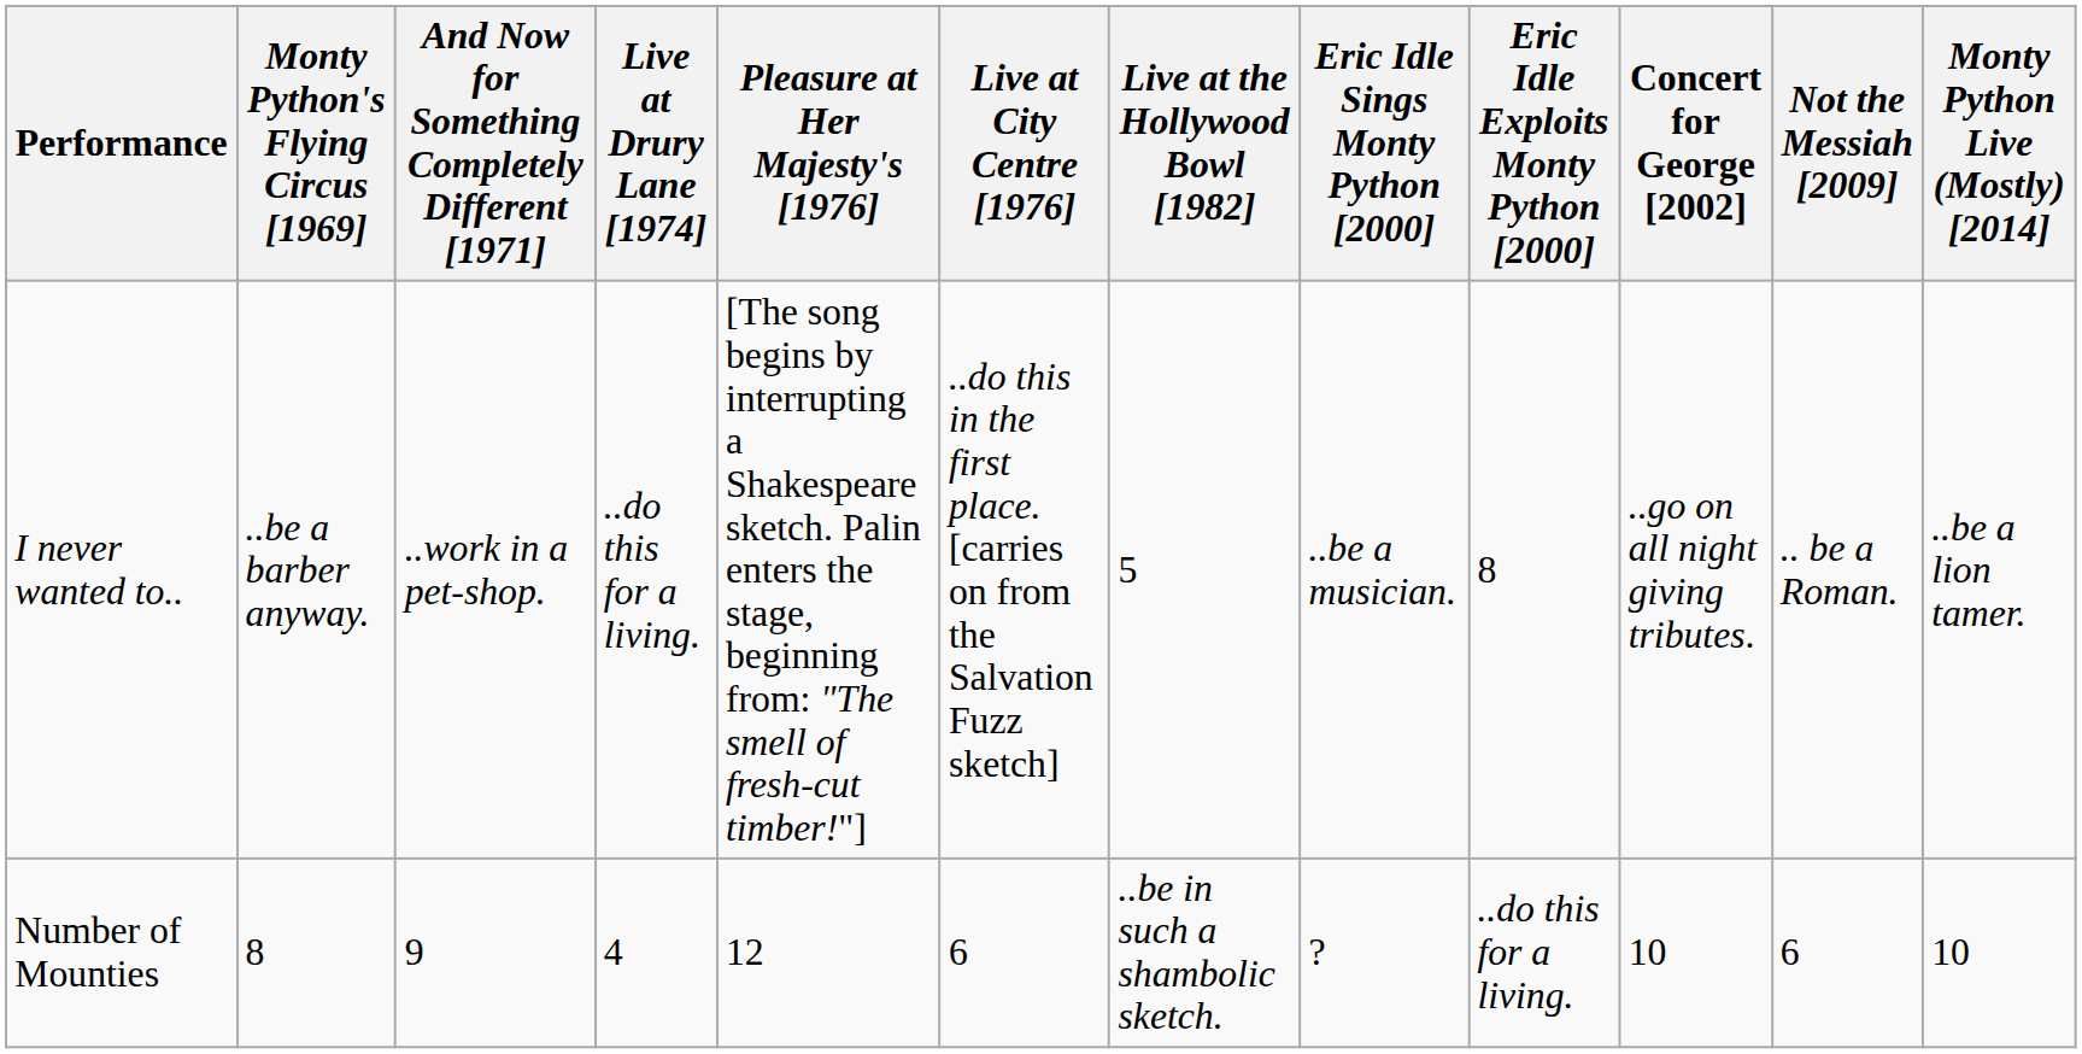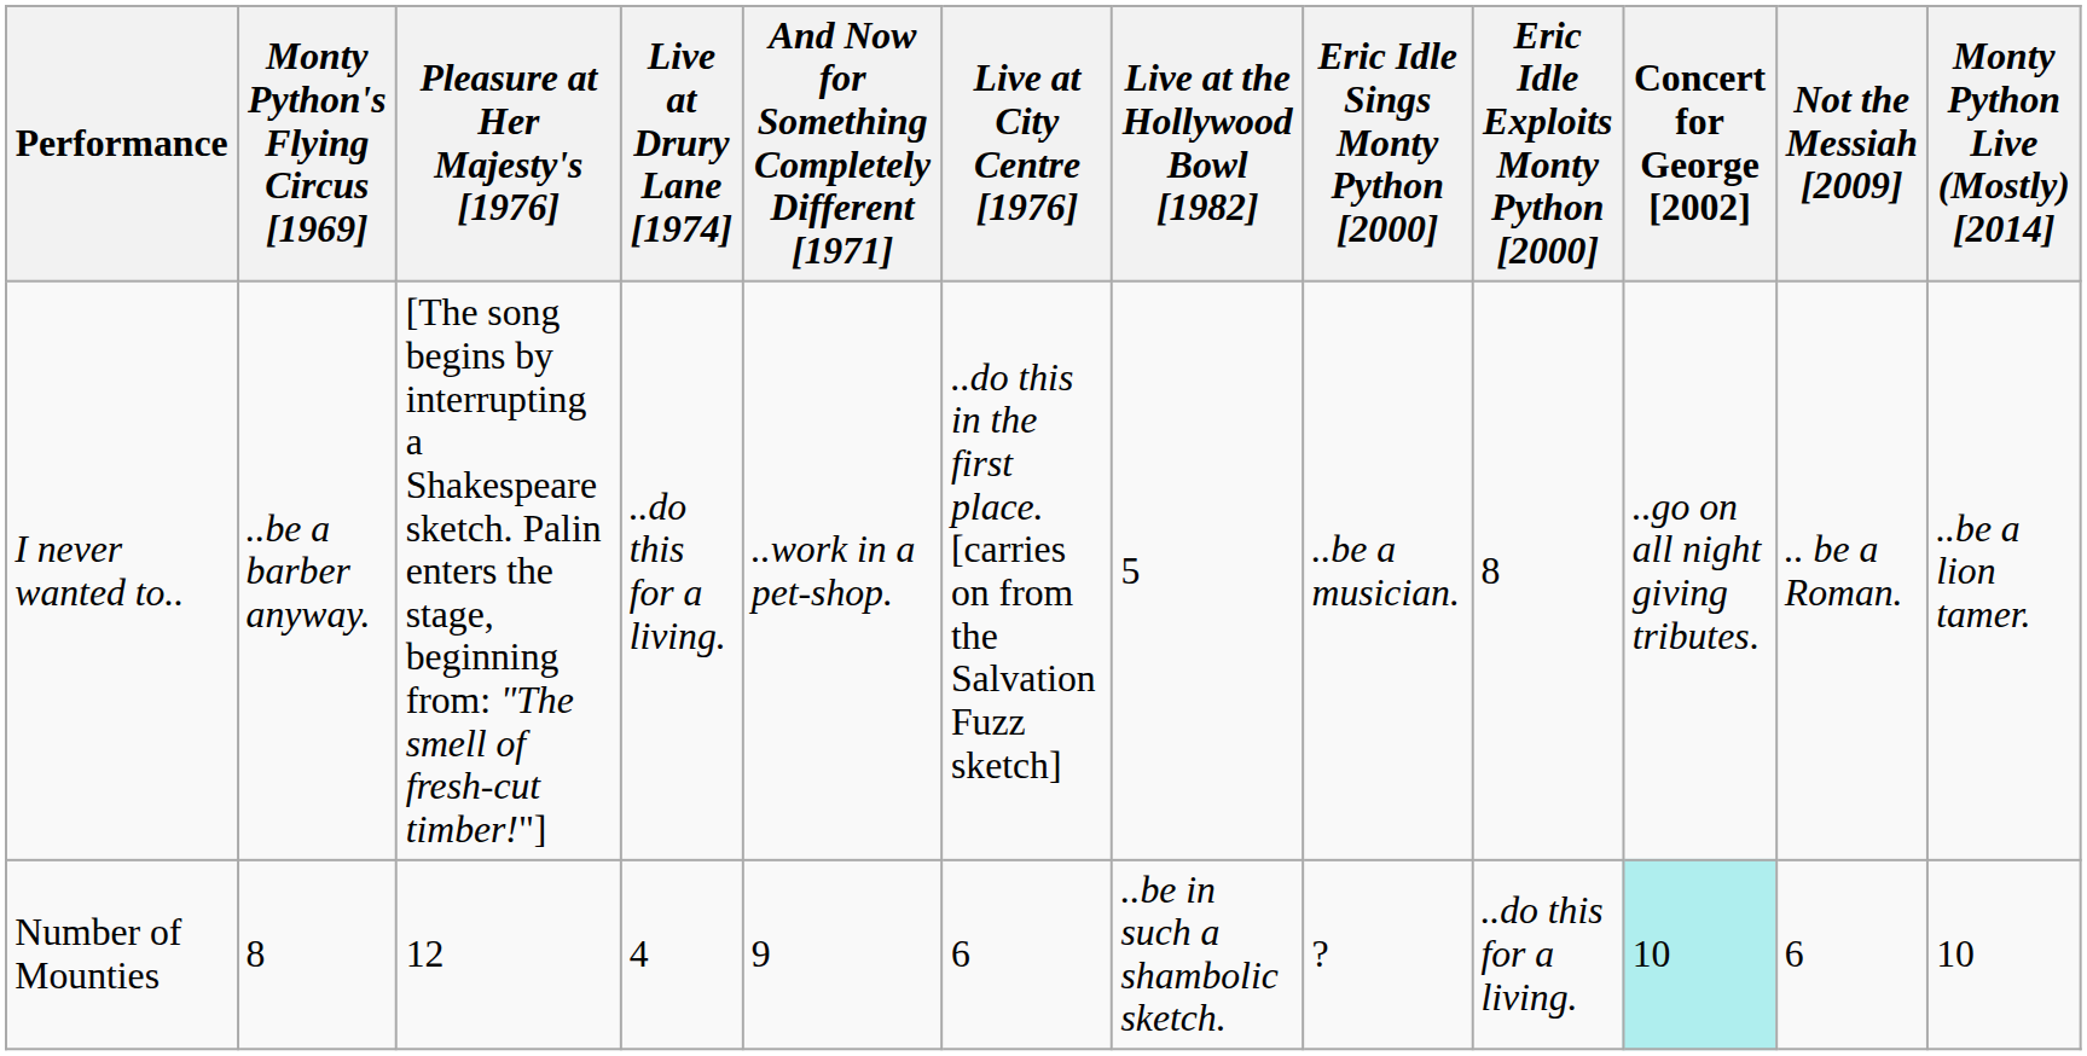columns swapped: And Now for Something Completely Different [1971] <-> Pleasure at Her Majesty's [1976]
Number of Mounties | Concert for George [2002]: no background -> paleturquoise background
